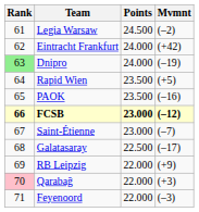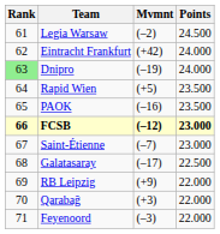columns swapped: Points <-> Mvmnt
Qarabağ | Rank: pink background -> no background
